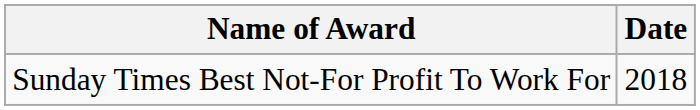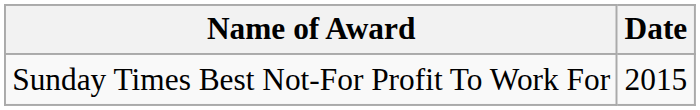Sunday Times Best Not-For Profit To Work For | Date: 2018 -> 2015
